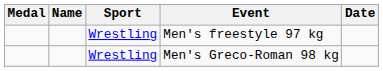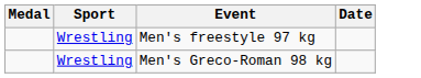- column: Name
